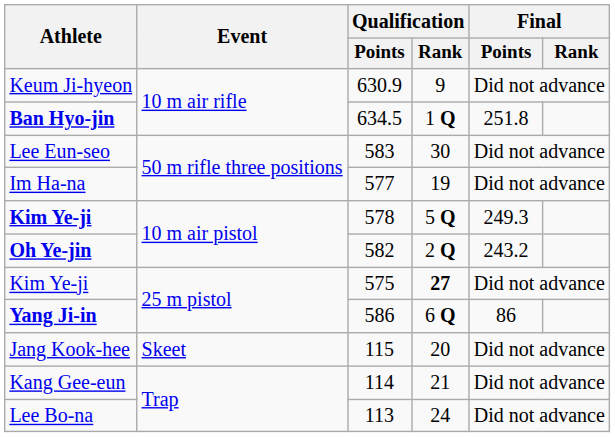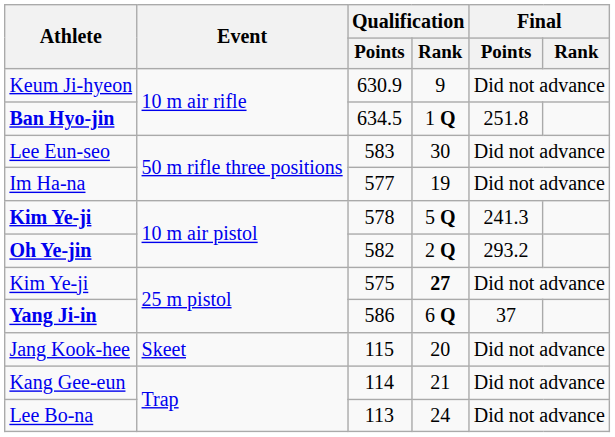Kim Ye-ji / 578 | Final / Points: 249.3 -> 241.3
Oh Ye-jin | Final / Points: 243.2 -> 293.2
Yang Ji-in | Final / Points: 86 -> 37
